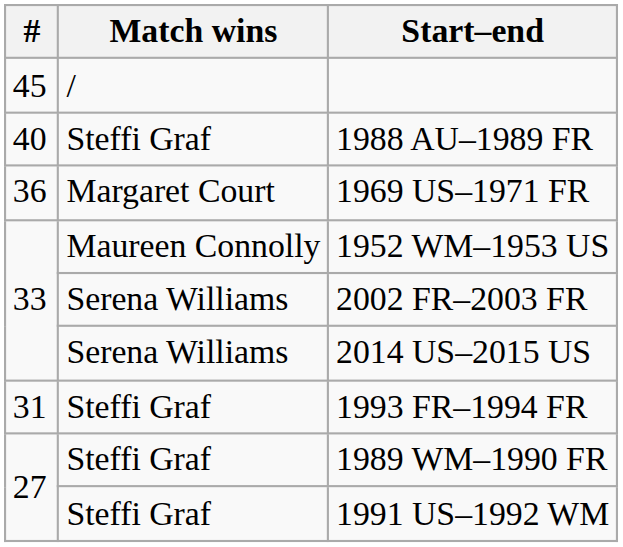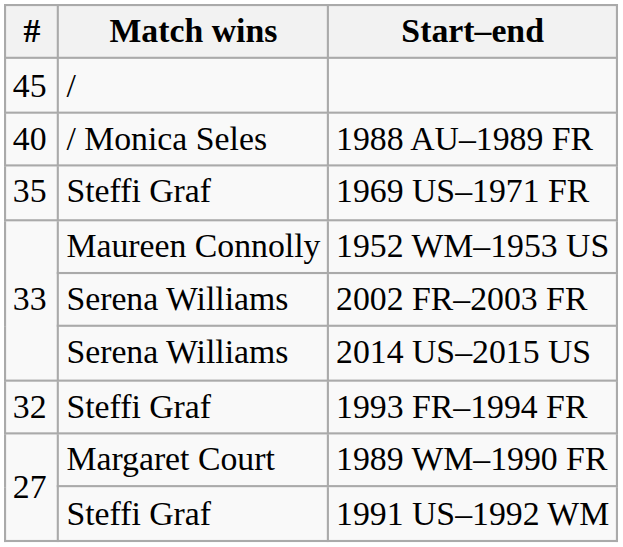1988 AU–1989 FR | Match wins: Steffi Graf -> / Monica Seles
1969 US–1971 FR | #: 36 -> 35
1969 US–1971 FR | Match wins: Margaret Court -> Steffi Graf
1993 FR–1994 FR | #: 31 -> 32
1989 WM–1990 FR | Match wins: Steffi Graf -> Margaret Court
